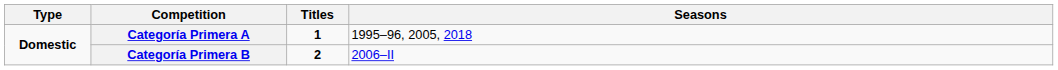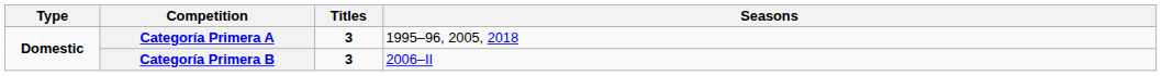Categoría Primera A | Titles: 1 -> 3
Categoría Primera B | Titles: 2 -> 3
